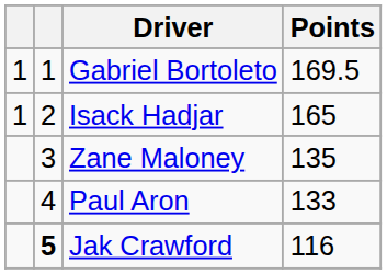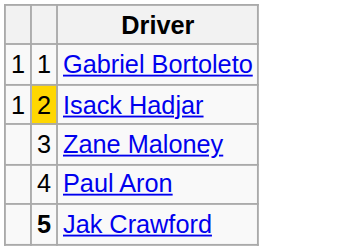- column: Points | 169.5 | 165 | 135 | 133 | 116
Isack Hadjar | column 2: no background -> gold background
